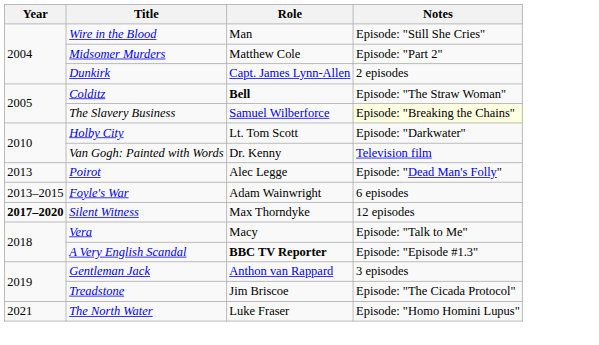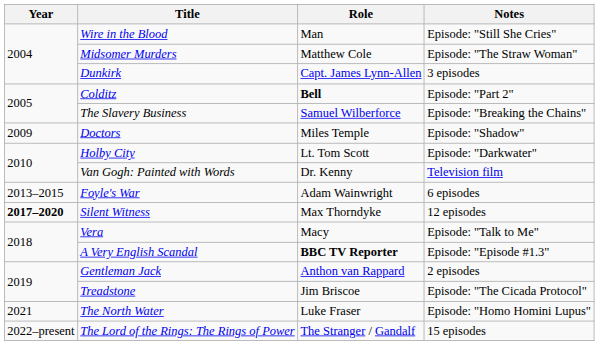Midsomer Murders | Notes: Episode: "Part 2" -> Episode: "The Straw Woman"
Dunkirk | Notes: 2 episodes -> 3 episodes
Colditz | Notes: Episode: "The Straw Woman" -> Episode: "Part 2"
The Slavery Business | Notes: lightyellow background -> no background
+ row: 2009 | Doctors | Miles Temple | Episode: "Shadow"
- row: 2013 | Poirot | Alec Legge | Episode: "Dead Man's Folly"
Gentleman Jack | Notes: 3 episodes -> 2 episodes
+ row: 2022–present | The Lord of the Rings: The Rings of Power | The Stranger / Gandalf | 15 episodes
